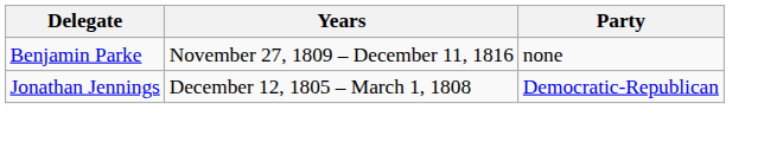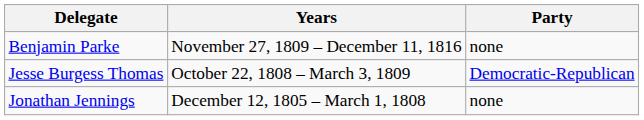+ row: Jesse Burgess Thomas | October 22, 1808 – March 3, 1809 | Democratic-Republican
Jonathan Jennings | Party: Democratic-Republican -> none
